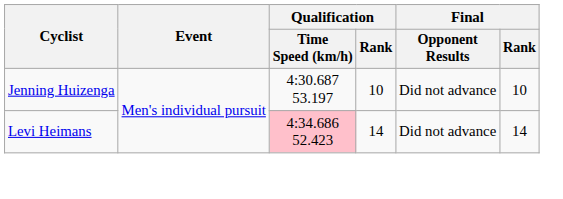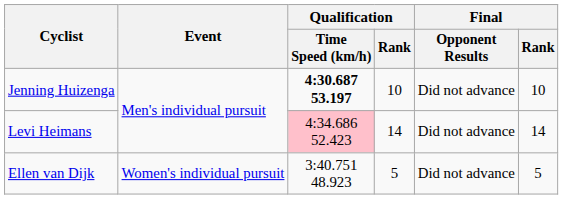Jenning Huizenga | Qualification / Time Speed (km/h): normal -> bold
+ row: Ellen van Dijk | Women's individual pursuit | 3:40.751 48.923 | 5 | Did not advance | 5
